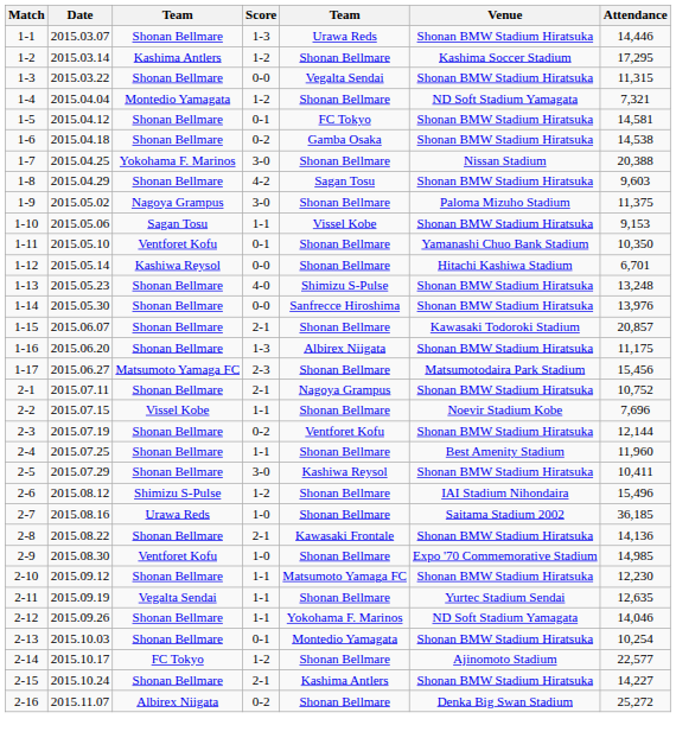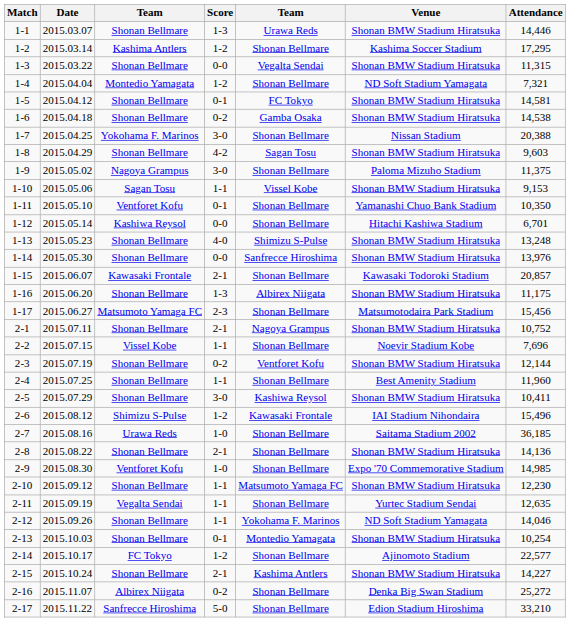1-15 | column 3: Shonan Bellmare -> Kawasaki Frontale
2-6 | column 5: Shonan Bellmare -> Kawasaki Frontale
2-8 | column 5: Kawasaki Frontale -> Shonan Bellmare
+ row: 2-17 | 2015.11.22 | Sanfrecce Hiroshima | 5-0 | Shonan Bellmare | Edion Stadium Hiroshima | 33,210
